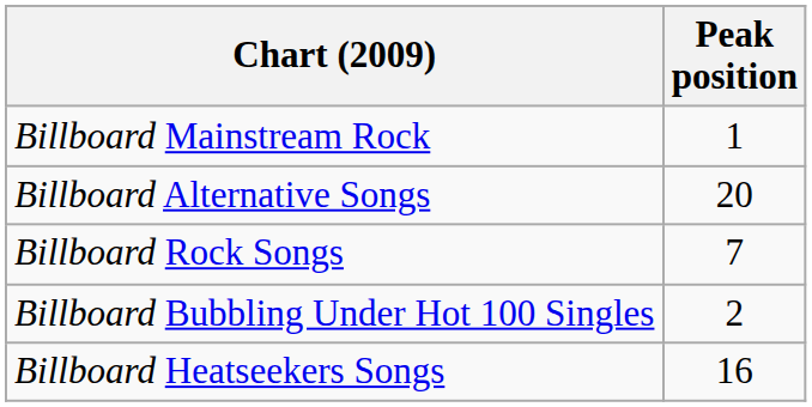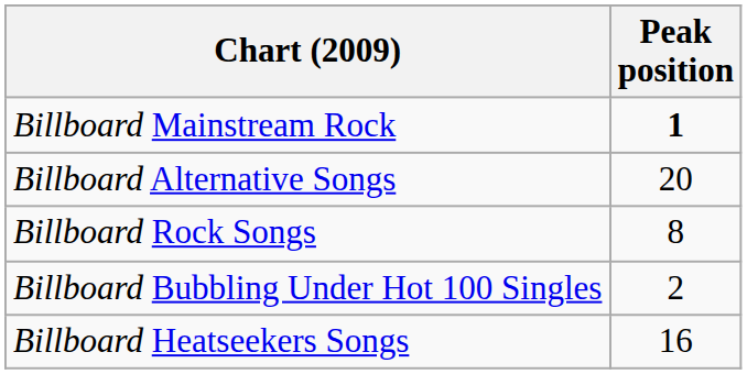Billboard Mainstream Rock | Peak position: normal -> bold
Billboard Rock Songs | Peak position: 7 -> 8
